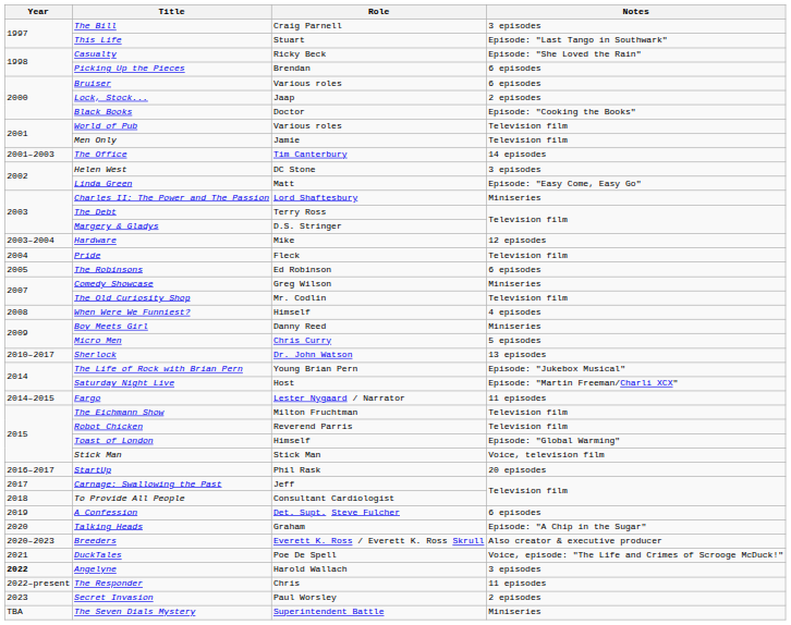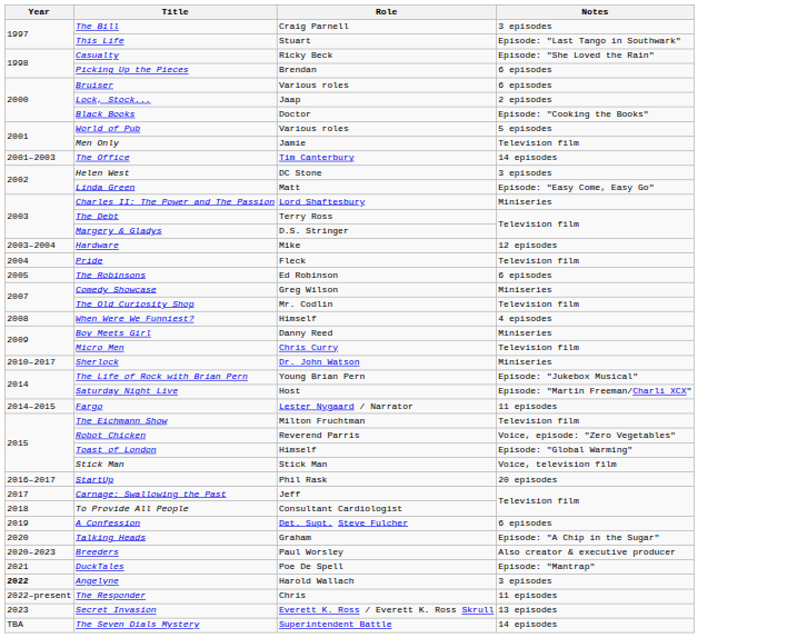World of Pub | Notes: Television film -> 5 episodes
Micro Men | Notes: 5 episodes -> Television film
Sherlock | Notes: 13 episodes -> Miniseries
Robot Chicken | Notes: Television film -> Voice, episode: "Zero Vegetables"
Breeders | Role: Everett K. Ross / Everett K. Ross Skrull -> Paul Worsley
DuckTales | Notes: Voice, episode: "The Life and Crimes of Scrooge McDuck!" -> Episode: "Mantrap"
Secret Invasion | Role: Paul Worsley -> Everett K. Ross / Everett K. Ross Skrull
Secret Invasion | Notes: 2 episodes -> 13 episodes
The Seven Dials Mystery | Notes: Miniseries -> 14 episodes
